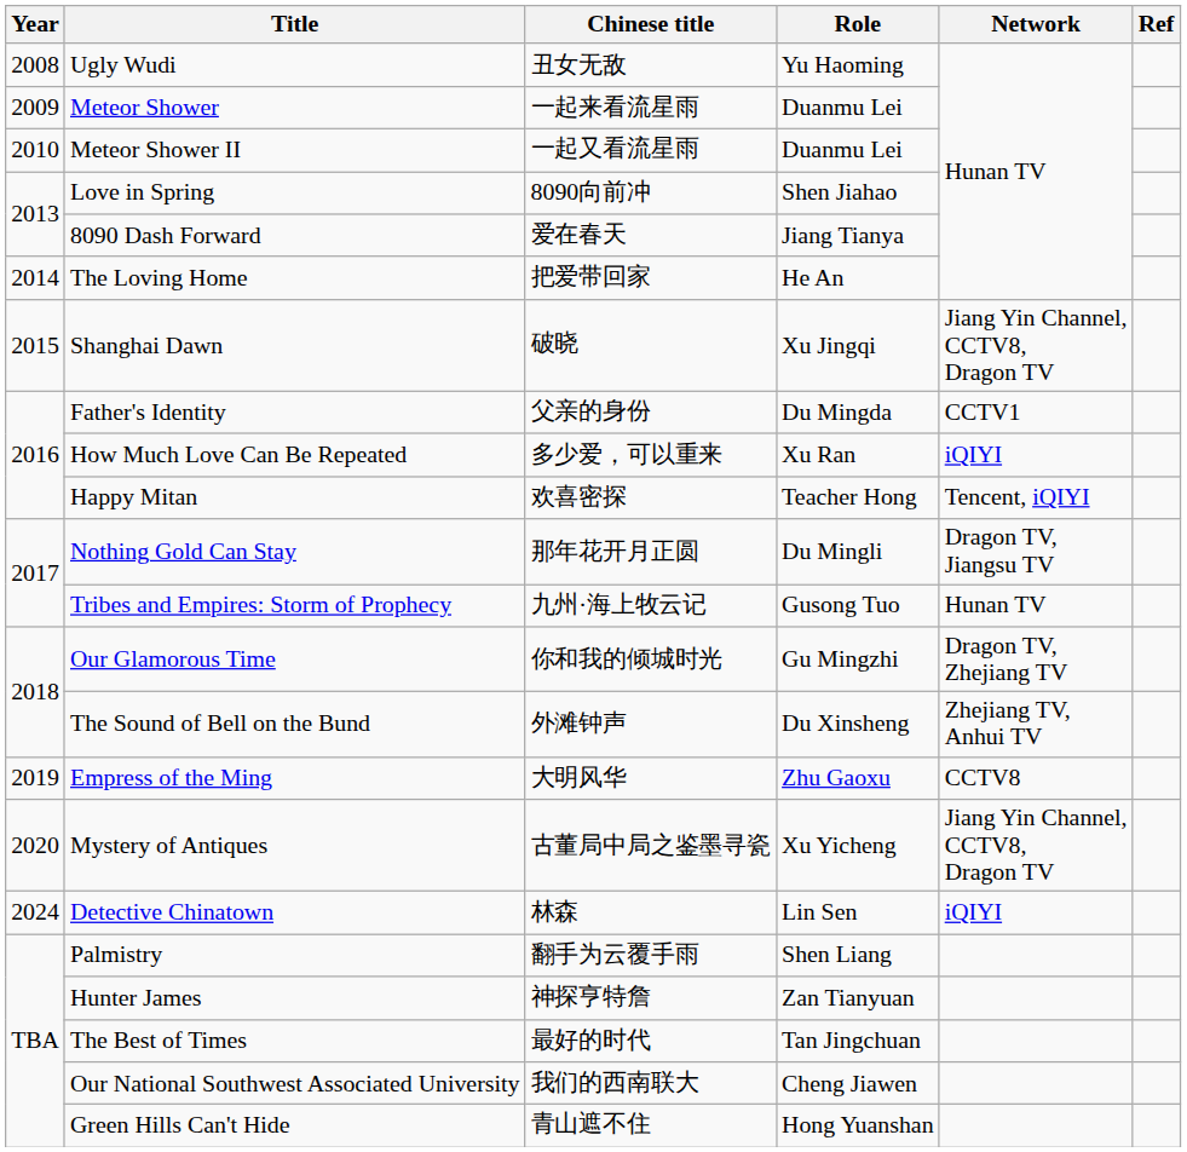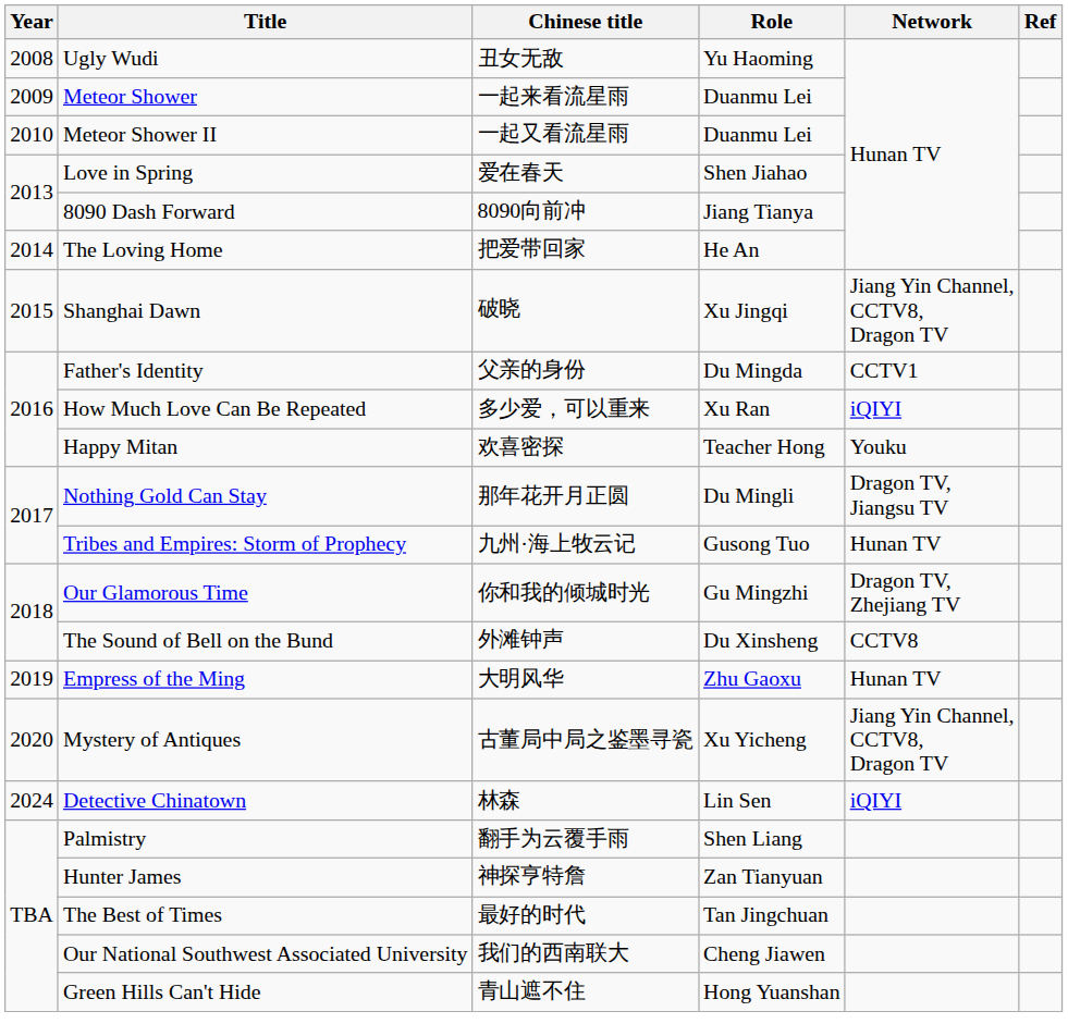Love in Spring | Chinese title: 8090向前冲 -> 爱在春天
8090 Dash Forward | Chinese title: 爱在春天 -> 8090向前冲
Happy Mitan | Network: Tencent, iQIYI -> Youku
The Sound of Bell on the Bund | Network: Zhejiang TV, Anhui TV -> CCTV8
Empress of the Ming | Network: CCTV8 -> Hunan TV
